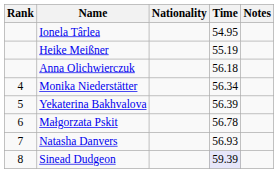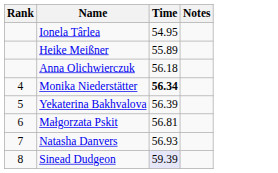- column: Nationality
Heike Meißner | Time: 55.19 -> 55.89
Monika Niederstätter | Time: normal -> bold
Małgorzata Pskit | Time: 56.78 -> 56.81
